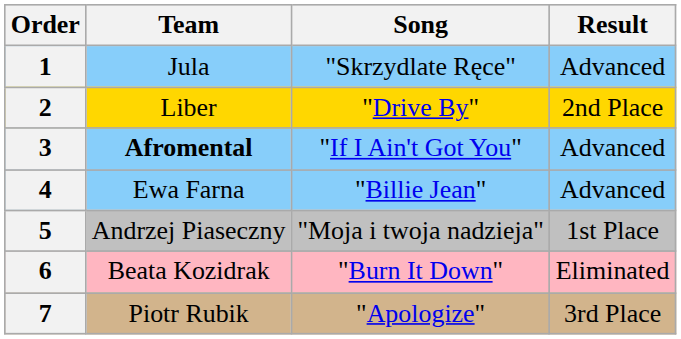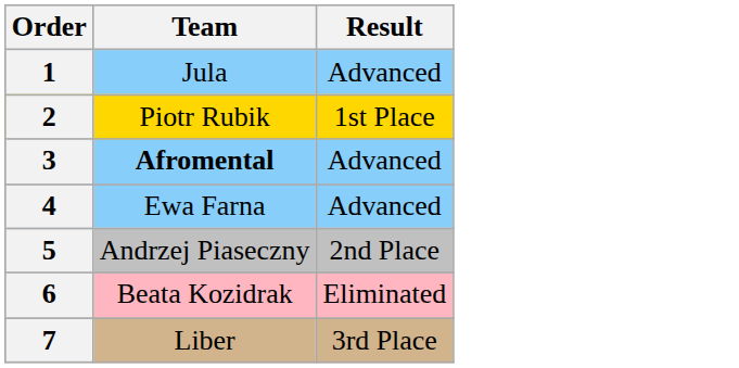- column: Song | "Skrzydlate Ręce" | "Drive By" | "If I Ain't Got You" | "Billie Jean" | "Moja i twoja nadzieja" | "Burn It Down" | "Apologize"
2 | Team: Liber -> Piotr Rubik
2 | Result: 2nd Place -> 1st Place
5 | Result: 1st Place -> 2nd Place
7 | Team: Piotr Rubik -> Liber
